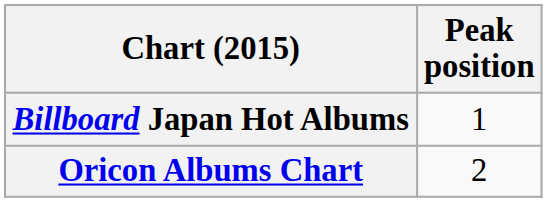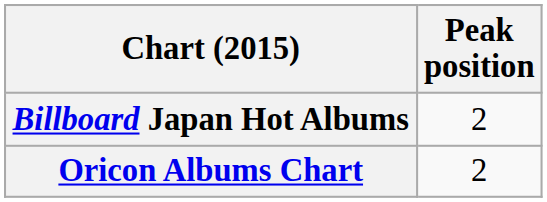Billboard Japan Hot Albums | Peak position: 1 -> 2
